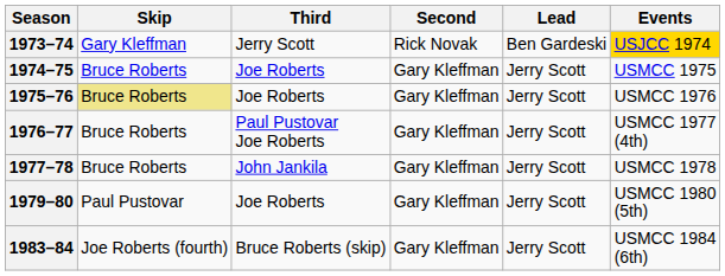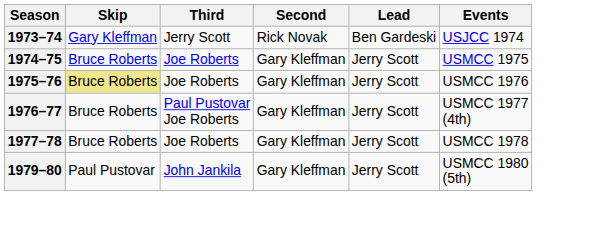1973–74 | Events: gold background -> no background
1977–78 | Third: John Jankila -> Joe Roberts
1979–80 | Third: Joe Roberts -> John Jankila
- row: 1983–84 | Joe Roberts (fourth) | Bruce Roberts (skip) | Gary Kleffman | Jerry Scott | USMCC 1984 (6th)
